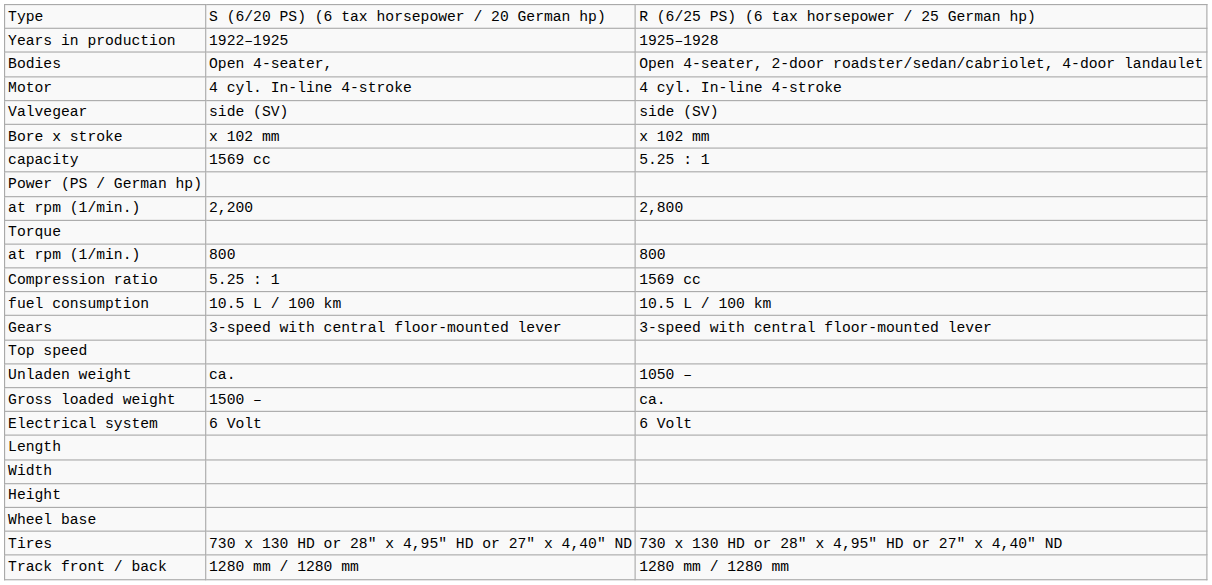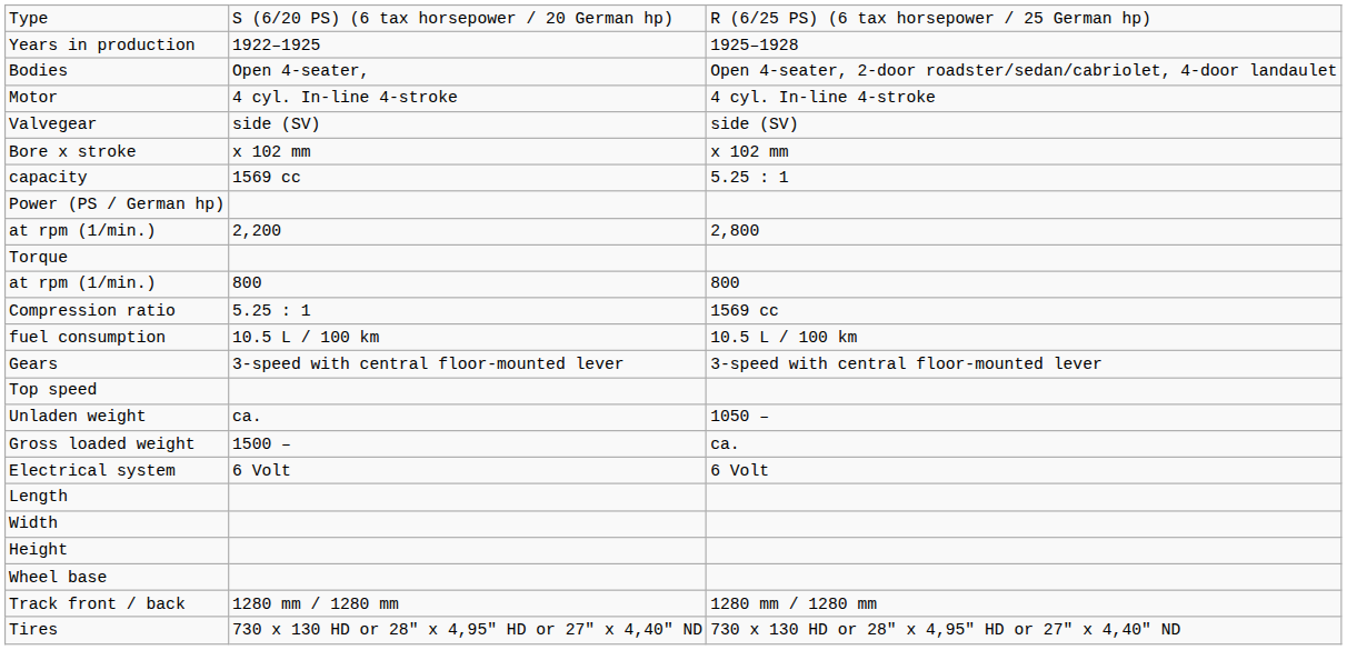rows swapped: Track front / back <-> Tires
